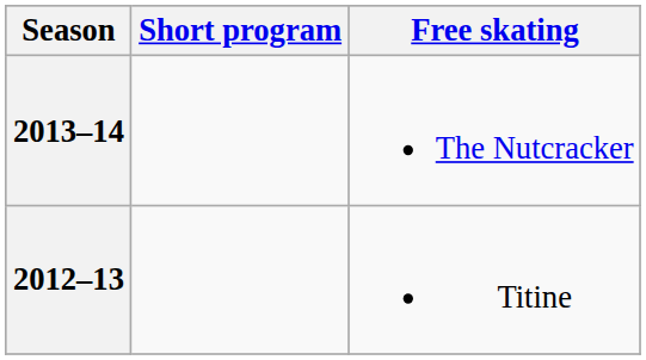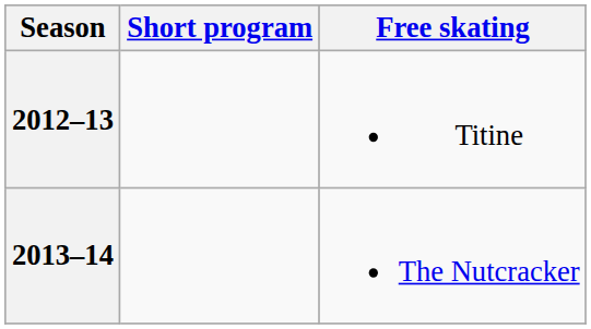rows swapped: 2013–14 <-> 2012–13
